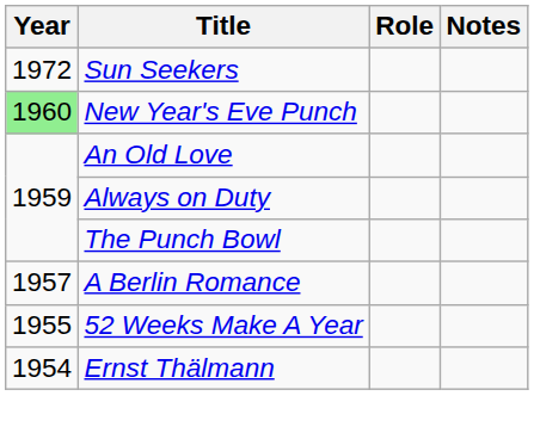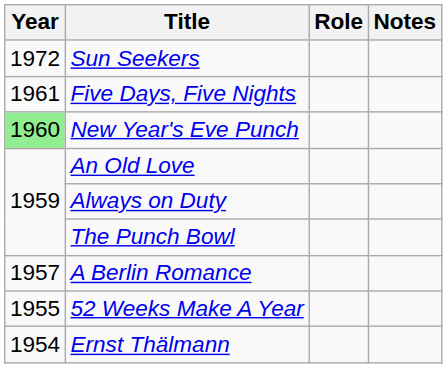+ row: 1961 | Five Days, Five Nights
